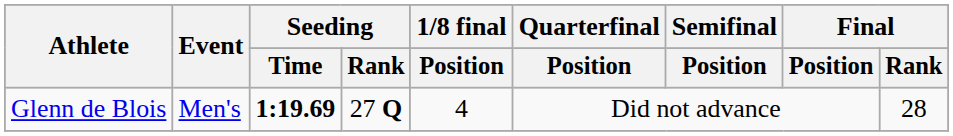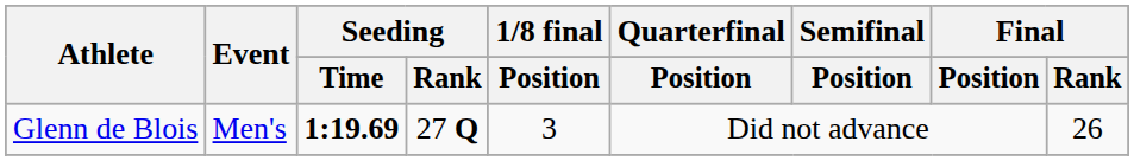Glenn de Blois | 1/8 final / Position: 4 -> 3
Glenn de Blois | Final / Rank: 28 -> 26
